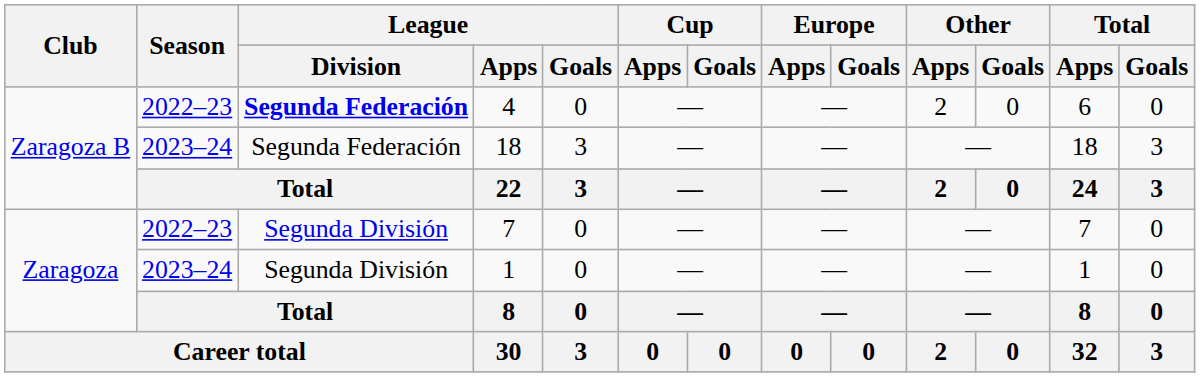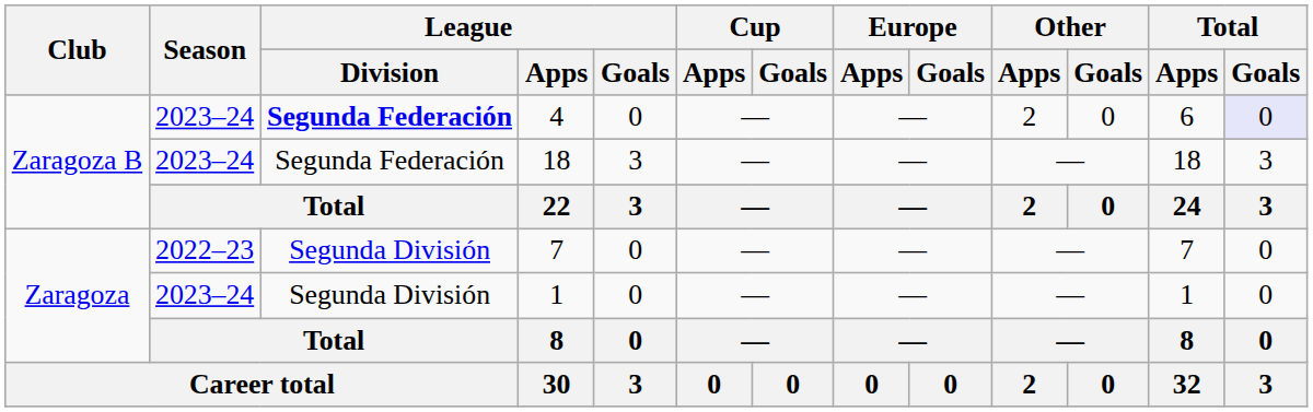4 | Season: 2022–23 -> 2023–24
4 | Total / Goals: no background -> lavender background
